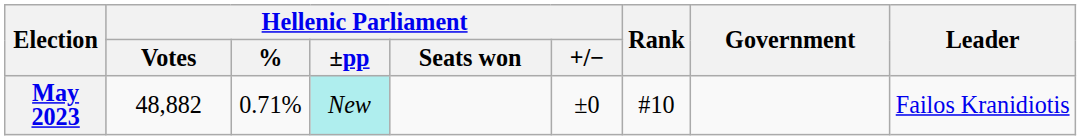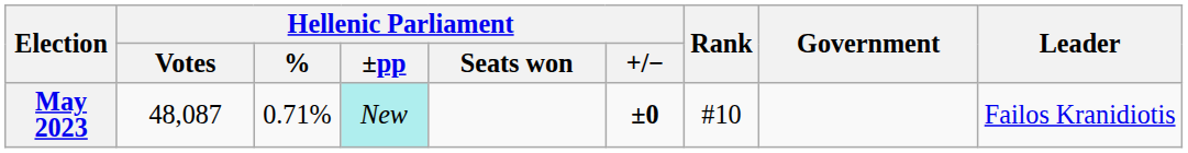May 2023 | Hellenic Parliament / Votes: 48,882 -> 48,087
May 2023 | Hellenic Parliament / +/−: normal -> bold
